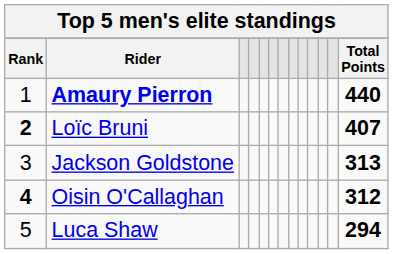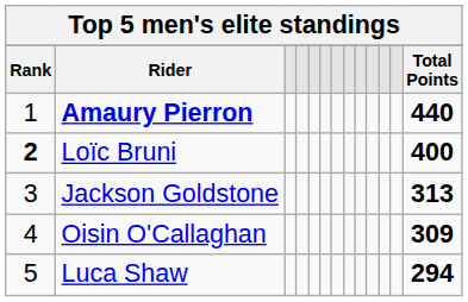Loïc Bruni | Total Points: 407 -> 400
Oisin O'Callaghan | Rank: bold -> normal
Oisin O'Callaghan | Total Points: 312 -> 309
